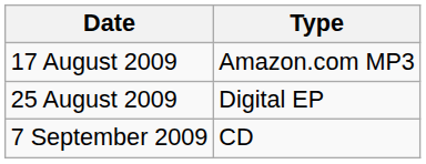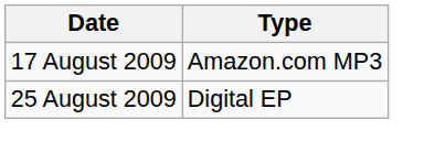- row: 7 September 2009 | CD
